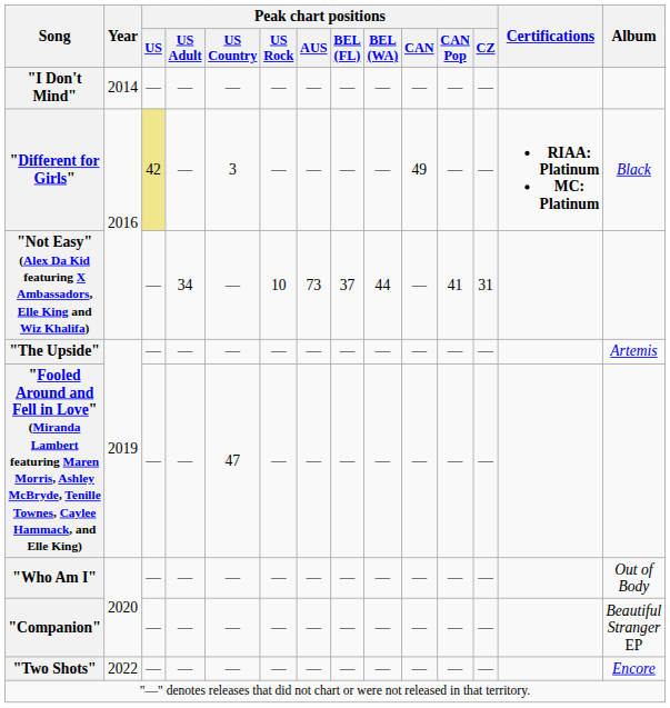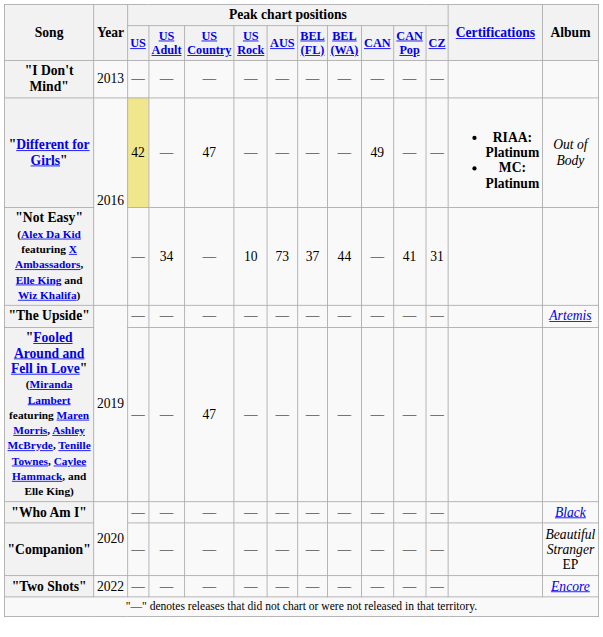"I Don't Mind" | Year: 2014 -> 2013
"Different for Girls" | Peak chart positions / US Country: 3 -> 47
"Different for Girls" | Album: Black -> Out of Body
"Who Am I" | Album: Out of Body -> Black
